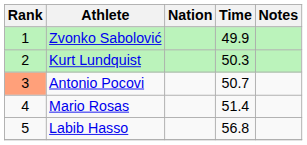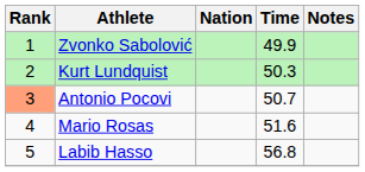Mario Rosas | Time: 51.4 -> 51.6
